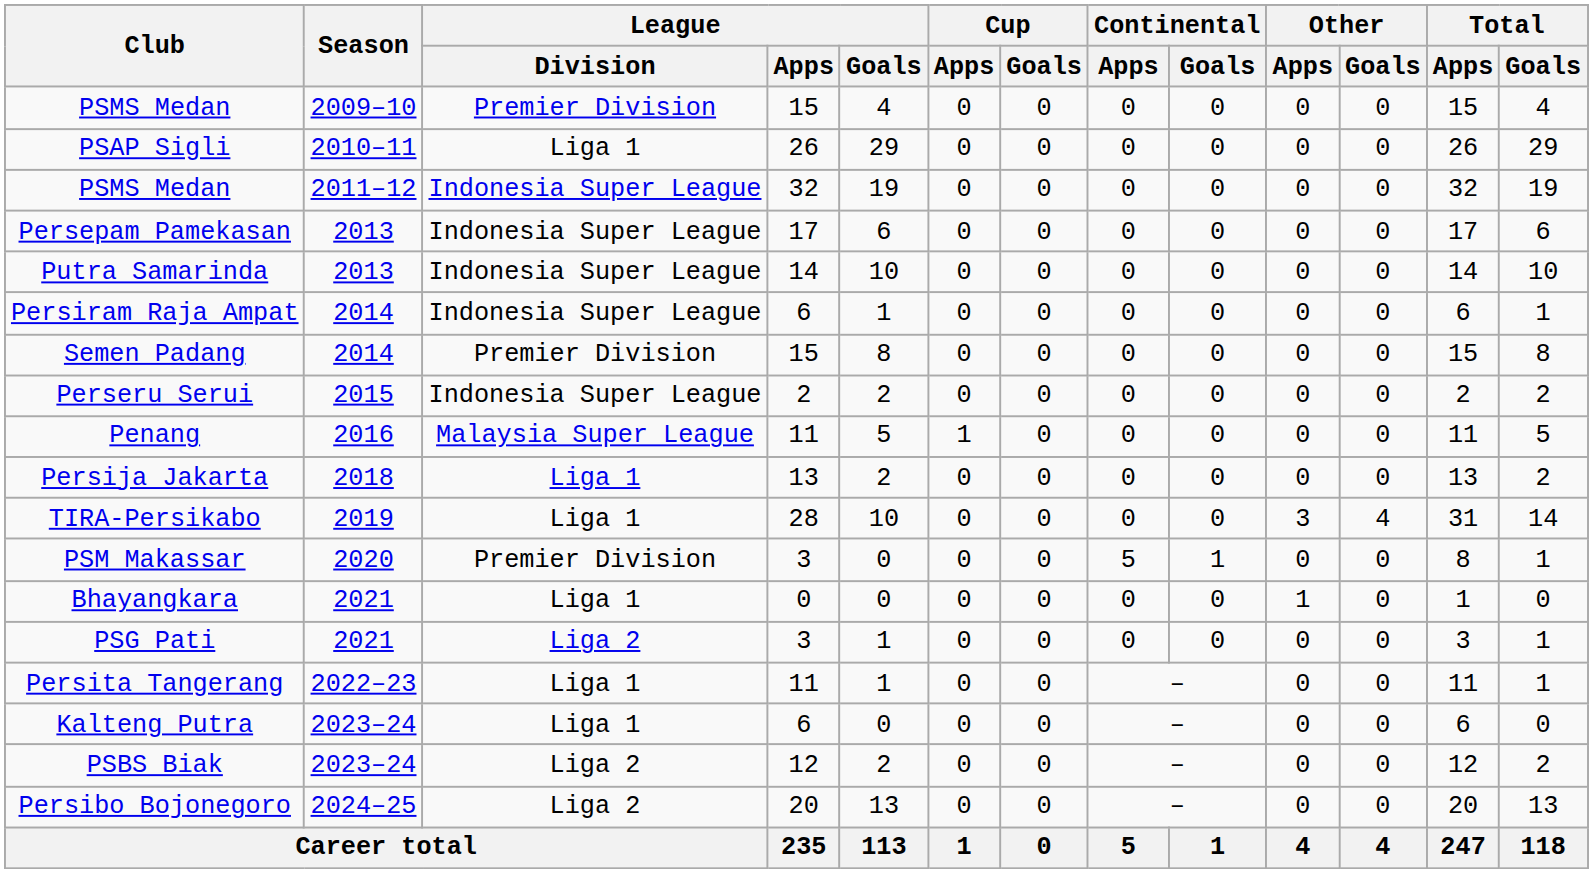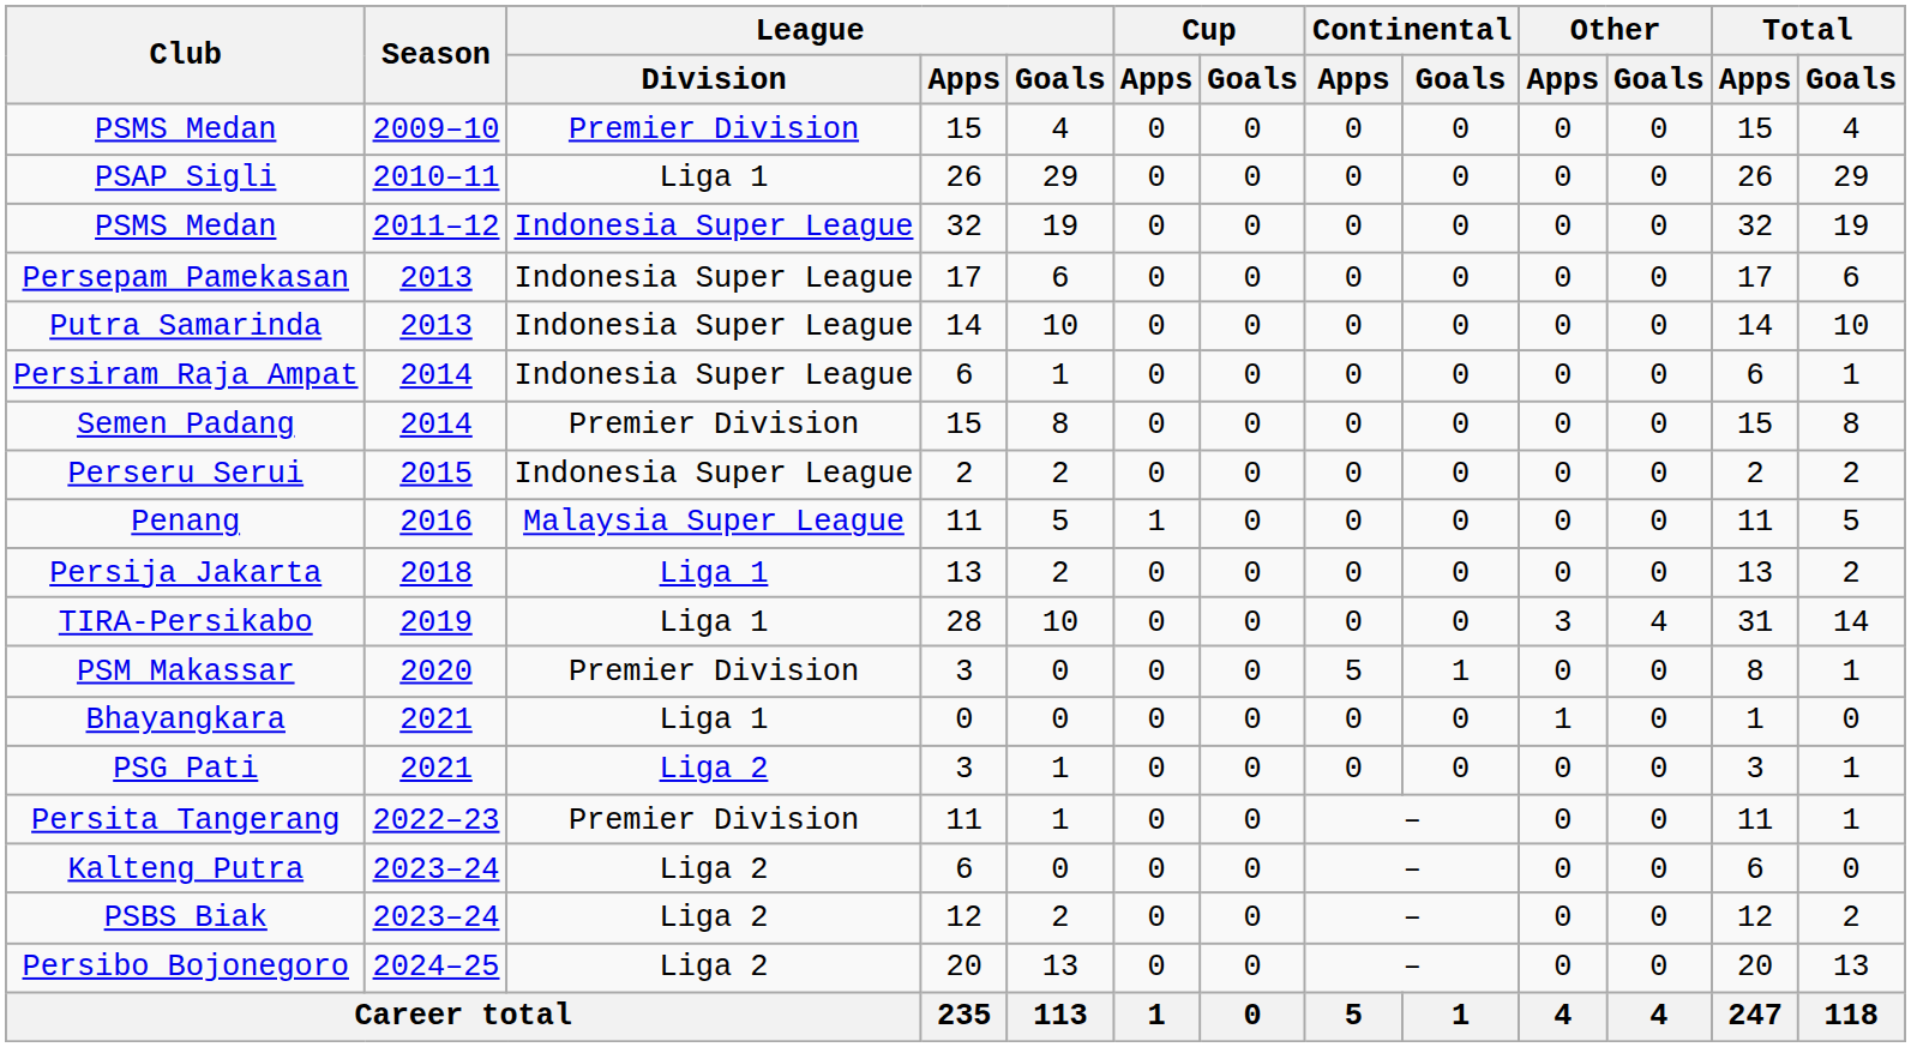Persita Tangerang | League / Division: Liga 1 -> Premier Division
Kalteng Putra | League / Division: Liga 1 -> Liga 2
